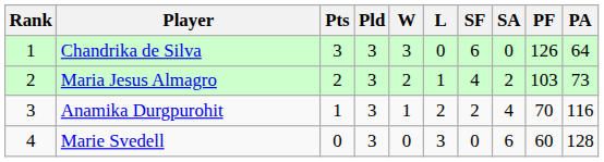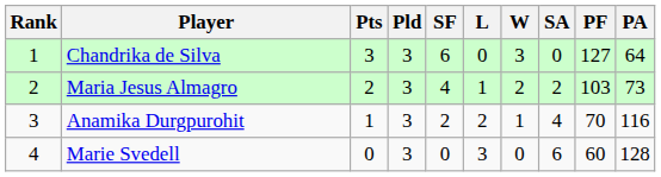columns swapped: W <-> SF
Chandrika de Silva | PF: 126 -> 127
